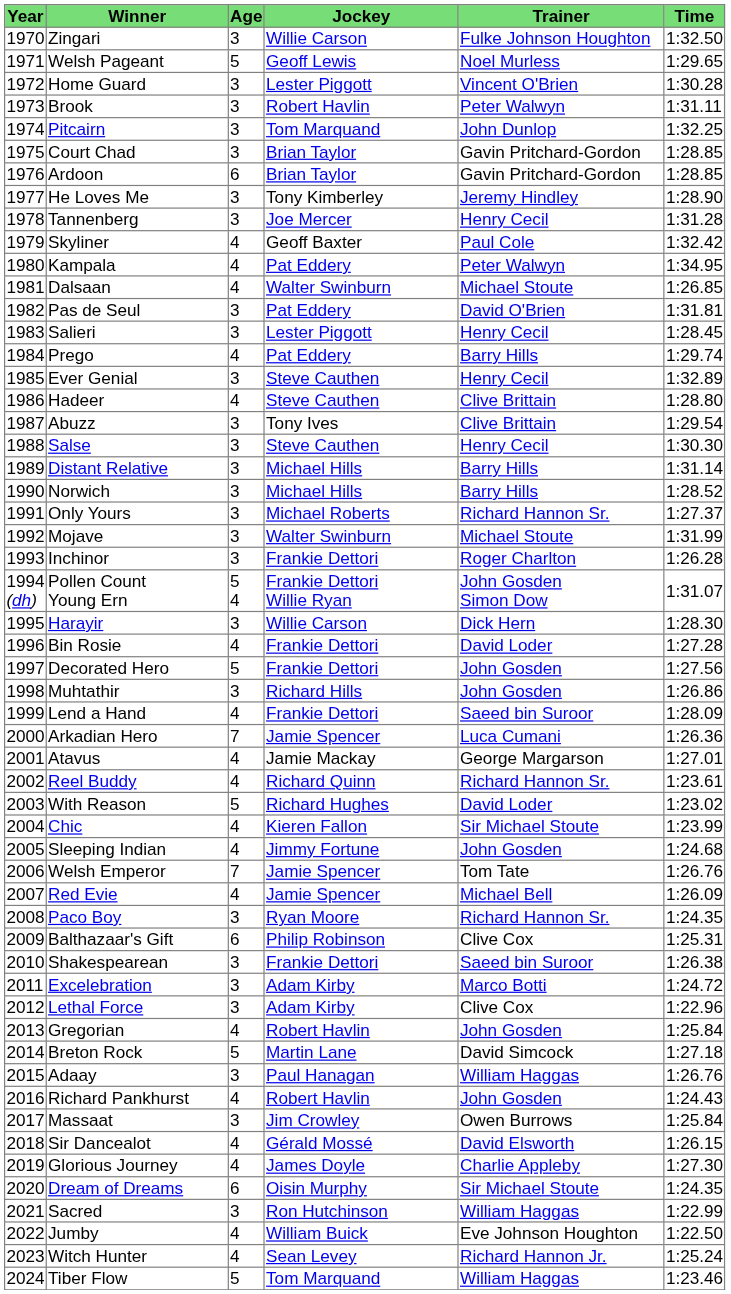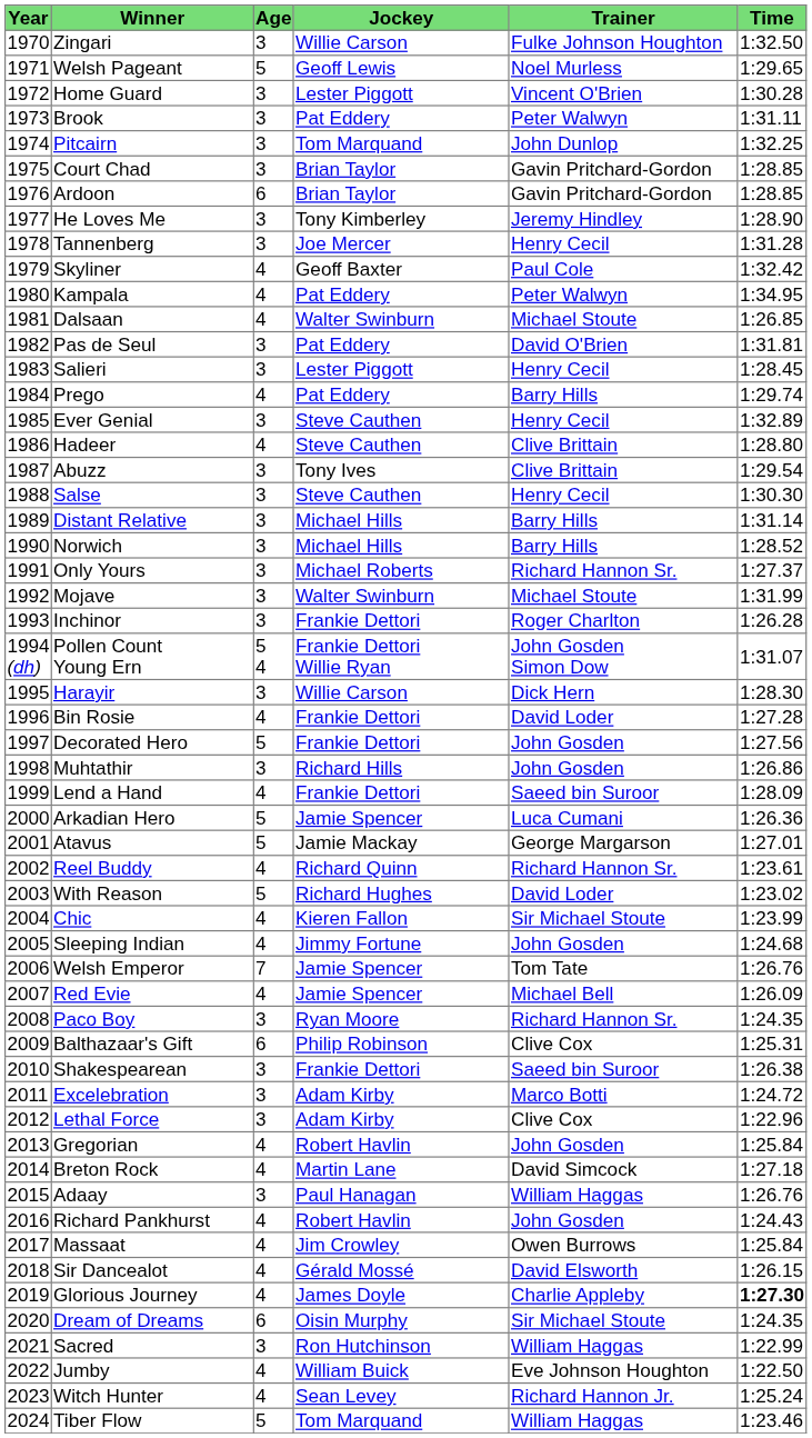Brook | Jockey: Robert Havlin -> Pat Eddery
Arkadian Hero | Age: 7 -> 5
Atavus | Age: 4 -> 5
Breton Rock | Age: 5 -> 4
Massaat | Age: 3 -> 4
Glorious Journey | Time: normal -> bold
